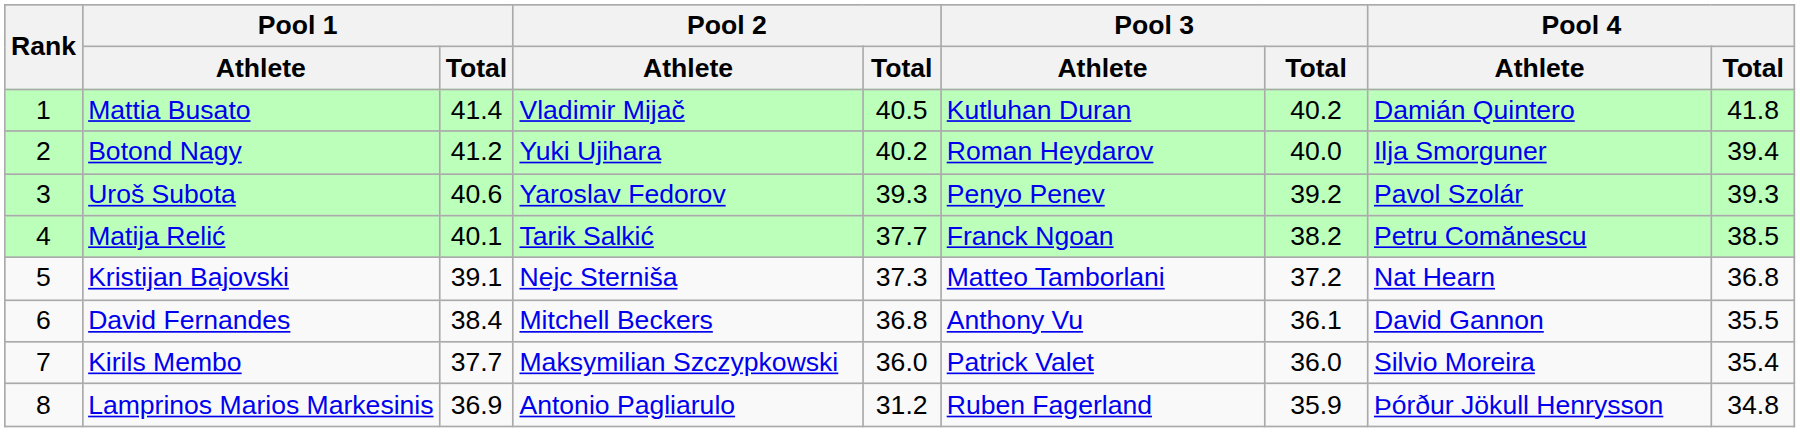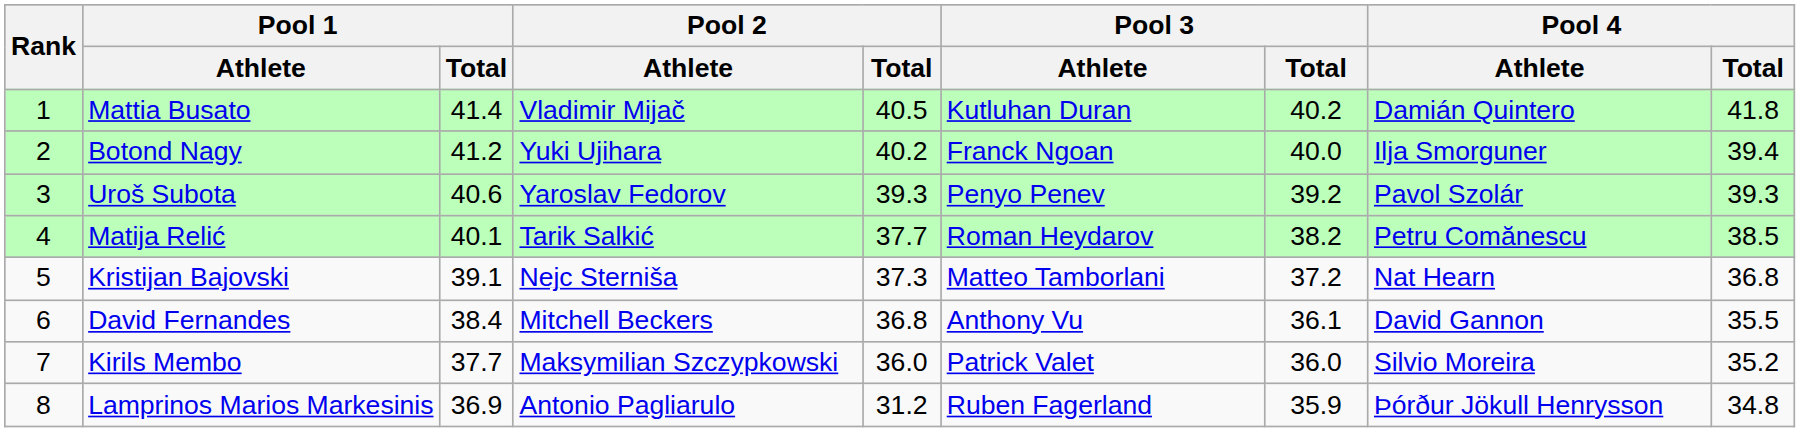Botond Nagy | Pool 3 / Athlete: Roman Heydarov -> Franck Ngoan
Matija Relić | Pool 3 / Athlete: Franck Ngoan -> Roman Heydarov
Kirils Membo | Pool 4 / Total: 35.4 -> 35.2
